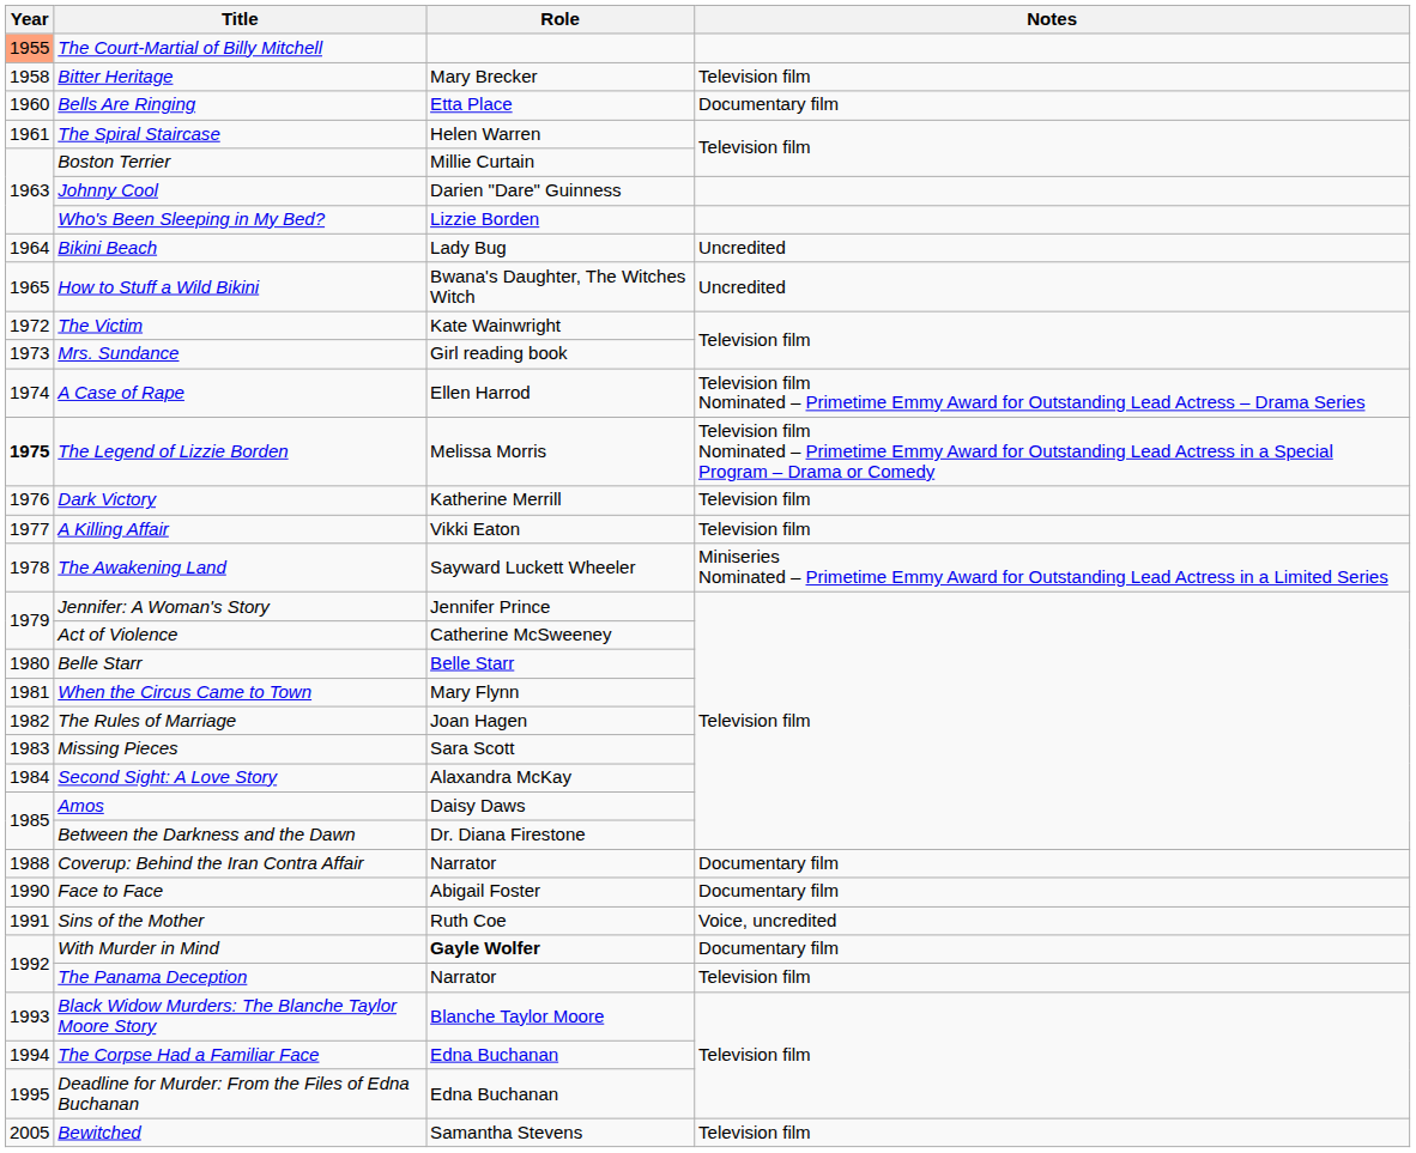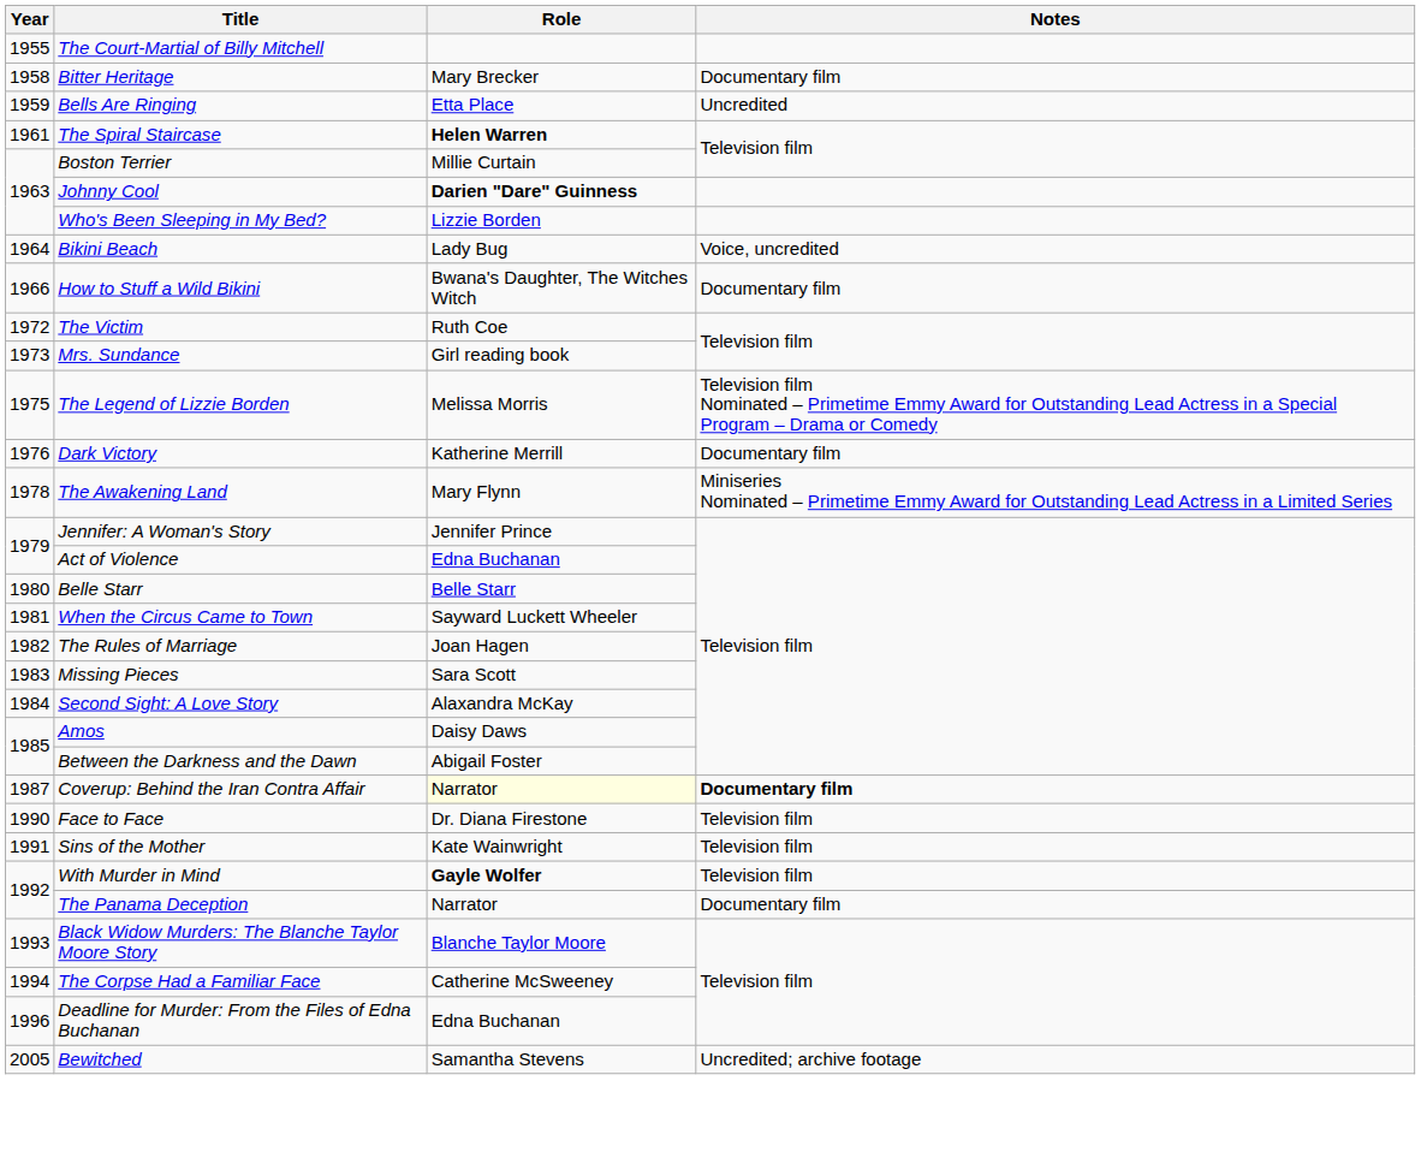The Court-Martial of Billy Mitchell | Year: lightsalmon background -> no background
Bitter Heritage | Notes: Television film -> Documentary film
Bells Are Ringing | Year: 1960 -> 1959
Bells Are Ringing | Notes: Documentary film -> Uncredited
The Spiral Staircase | Role: normal -> bold
Johnny Cool | Role: normal -> bold
Bikini Beach | Notes: Uncredited -> Voice, uncredited
How to Stuff a Wild Bikini | Year: 1965 -> 1966
How to Stuff a Wild Bikini | Notes: Uncredited -> Documentary film
The Victim | Role: Kate Wainwright -> Ruth Coe
- row: 1974 | A Case of Rape | Ellen Harrod | Television film Nominated – Primetime Emmy Award for Outstanding Lead Actress – Drama Series
The Legend of Lizzie Borden | Year: bold -> normal
Dark Victory | Notes: Television film -> Documentary film
- row: 1977 | A Killing Affair | Vikki Eaton | Television film
The Awakening Land | Role: Sayward Luckett Wheeler -> Mary Flynn
Act of Violence | Role: Catherine McSweeney -> Edna Buchanan
When the Circus Came to Town | Role: Mary Flynn -> Sayward Luckett Wheeler
Between the Darkness and the Dawn | Role: Dr. Diana Firestone -> Abigail Foster
Coverup: Behind the Iran Contra Affair | Year: 1988 -> 1987
Coverup: Behind the Iran Contra Affair | Role: no background -> lightyellow background
Coverup: Behind the Iran Contra Affair | Notes: normal -> bold
Face to Face | Role: Abigail Foster -> Dr. Diana Firestone
Face to Face | Notes: Documentary film -> Television film
Sins of the Mother | Role: Ruth Coe -> Kate Wainwright
Sins of the Mother | Notes: Voice, uncredited -> Television film
With Murder in Mind | Notes: Documentary film -> Television film
The Panama Deception | Notes: Television film -> Documentary film
The Corpse Had a Familiar Face | Role: Edna Buchanan -> Catherine McSweeney
Deadline for Murder: From the Files of Edna Buchanan | Year: 1995 -> 1996
Bewitched | Notes: Television film -> Uncredited; archive footage
